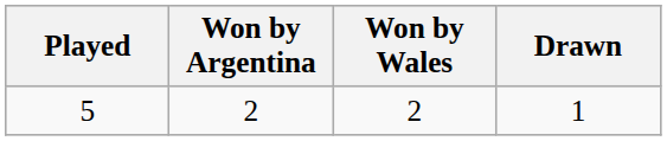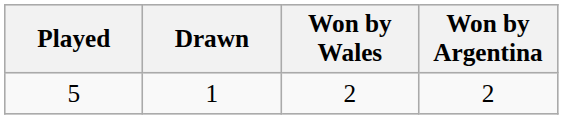columns swapped: Won by Argentina <-> Drawn
